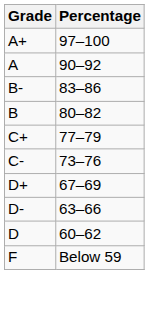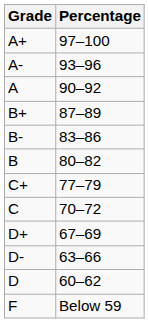+ row: A- | 93–96
+ row: B+ | 87–89
- row: C- | 73–76
+ row: C | 70–72
